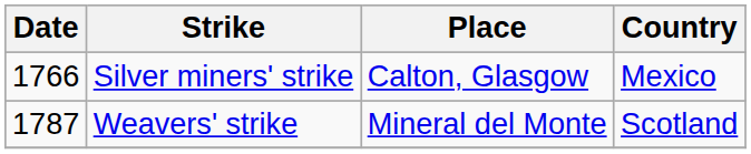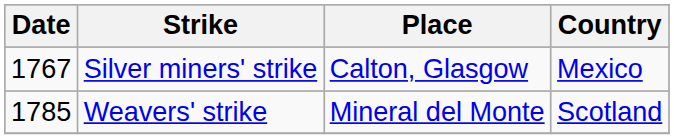Silver miners' strike | Date: 1766 -> 1767
Weavers' strike | Date: 1787 -> 1785
